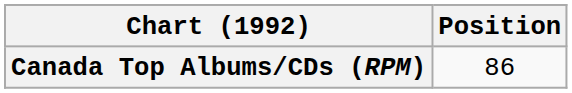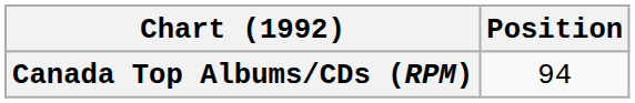Canada Top Albums/CDs (RPM) | Position: 86 -> 94
